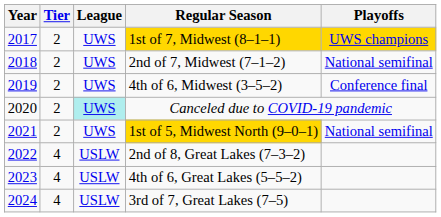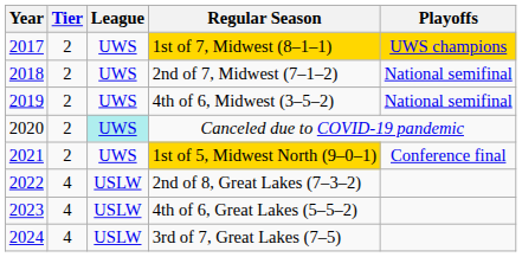4th of 6, Midwest (3–5–2) | Playoffs: Conference final -> National semifinal
1st of 5, Midwest North (9–0–1) | Playoffs: National semifinal -> Conference final
